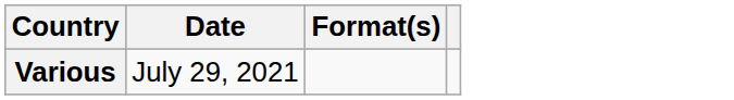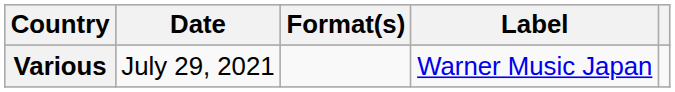+ column: Label | Warner Music Japan
